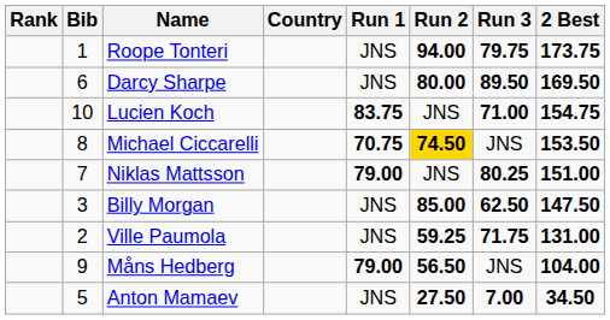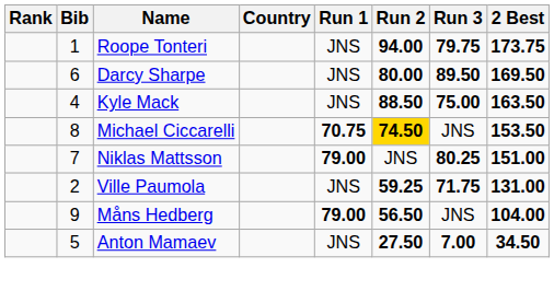+ row: 4 | Kyle Mack | JNS | 88.50 | 75.00 | 163.50
- row: 10 | Lucien Koch | 83.75 | JNS | 71.00 | 154.75
- row: 3 | Billy Morgan | JNS | 85.00 | 62.50 | 147.50
